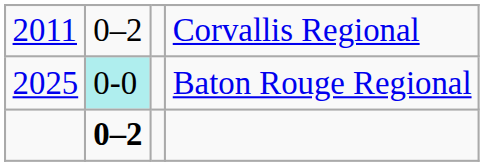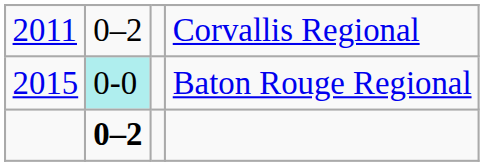Baton Rouge Regional | column 1: 2025 -> 2015
